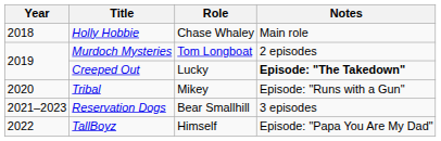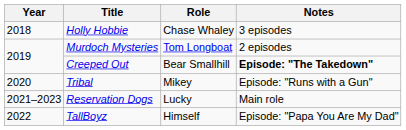Holly Hobbie | Notes: Main role -> 3 episodes
Creeped Out | Role: Lucky -> Bear Smallhill
Reservation Dogs | Role: Bear Smallhill -> Lucky
Reservation Dogs | Notes: 3 episodes -> Main role
